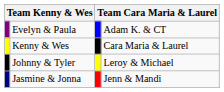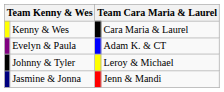rows swapped: Kenny & Wes <-> Evelyn & Paula
